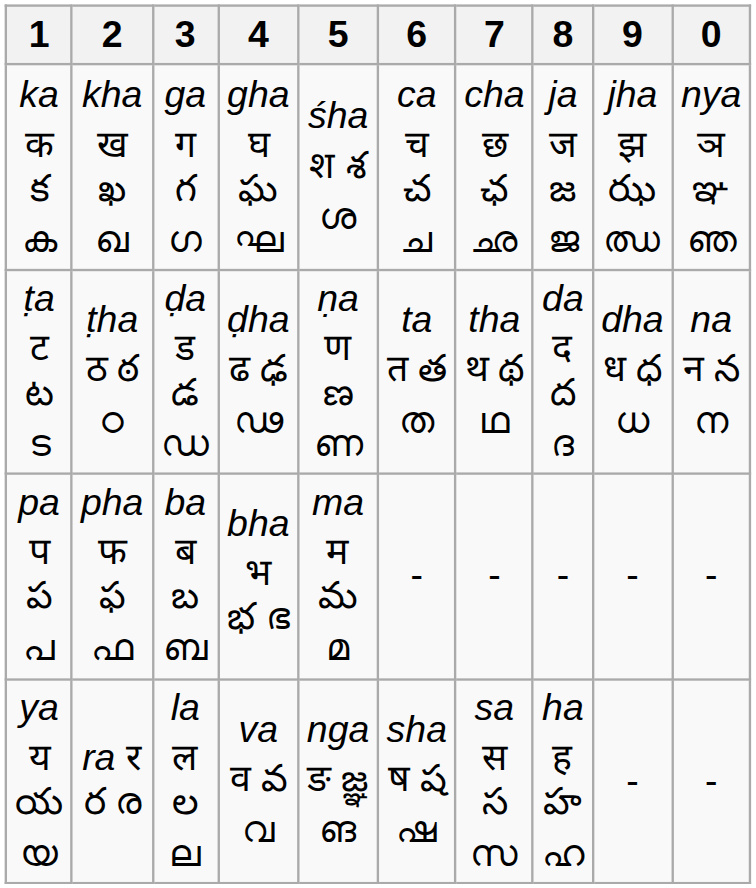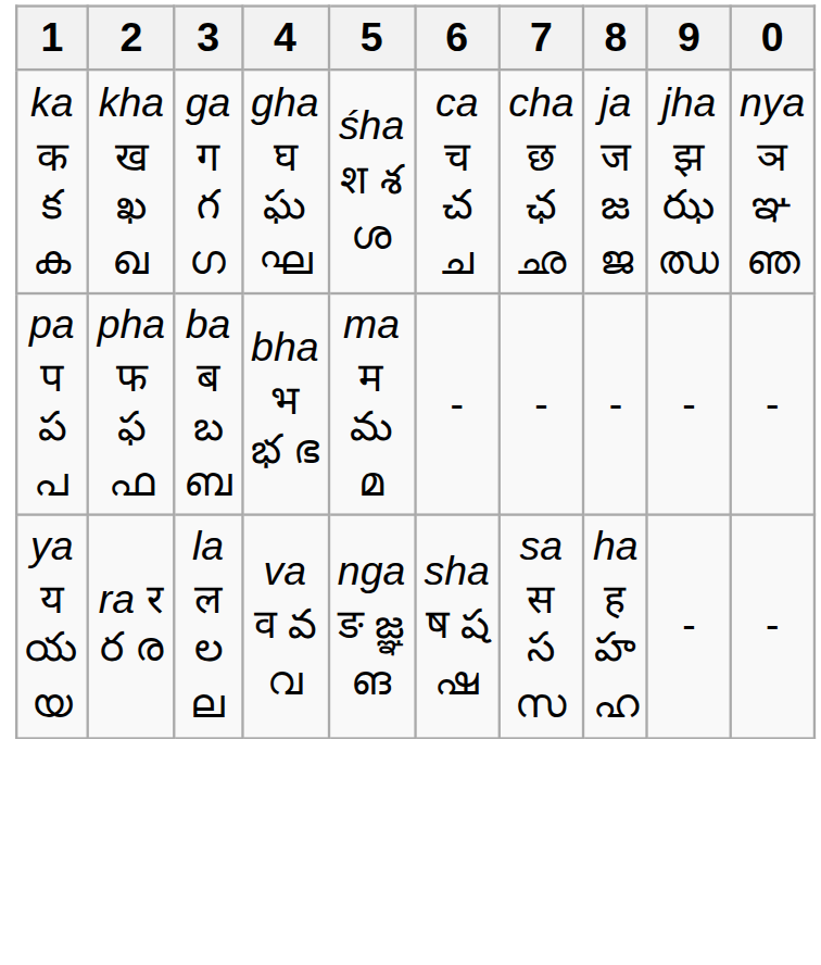- row: ṭa ट ట ട | ṭha ठ ఠ ഠ | ḍa ड డ ഡ | ḍha ढ ఢ ഢ | ṇa ण ణ ണ | ta त త ത | tha थ థ ഥ | da द ద ദ | dha ध ధ ധ | na न న ന
